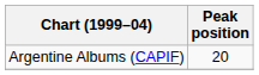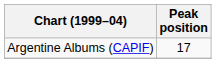Argentine Albums (CAPIF) | Peak position: 20 -> 17
